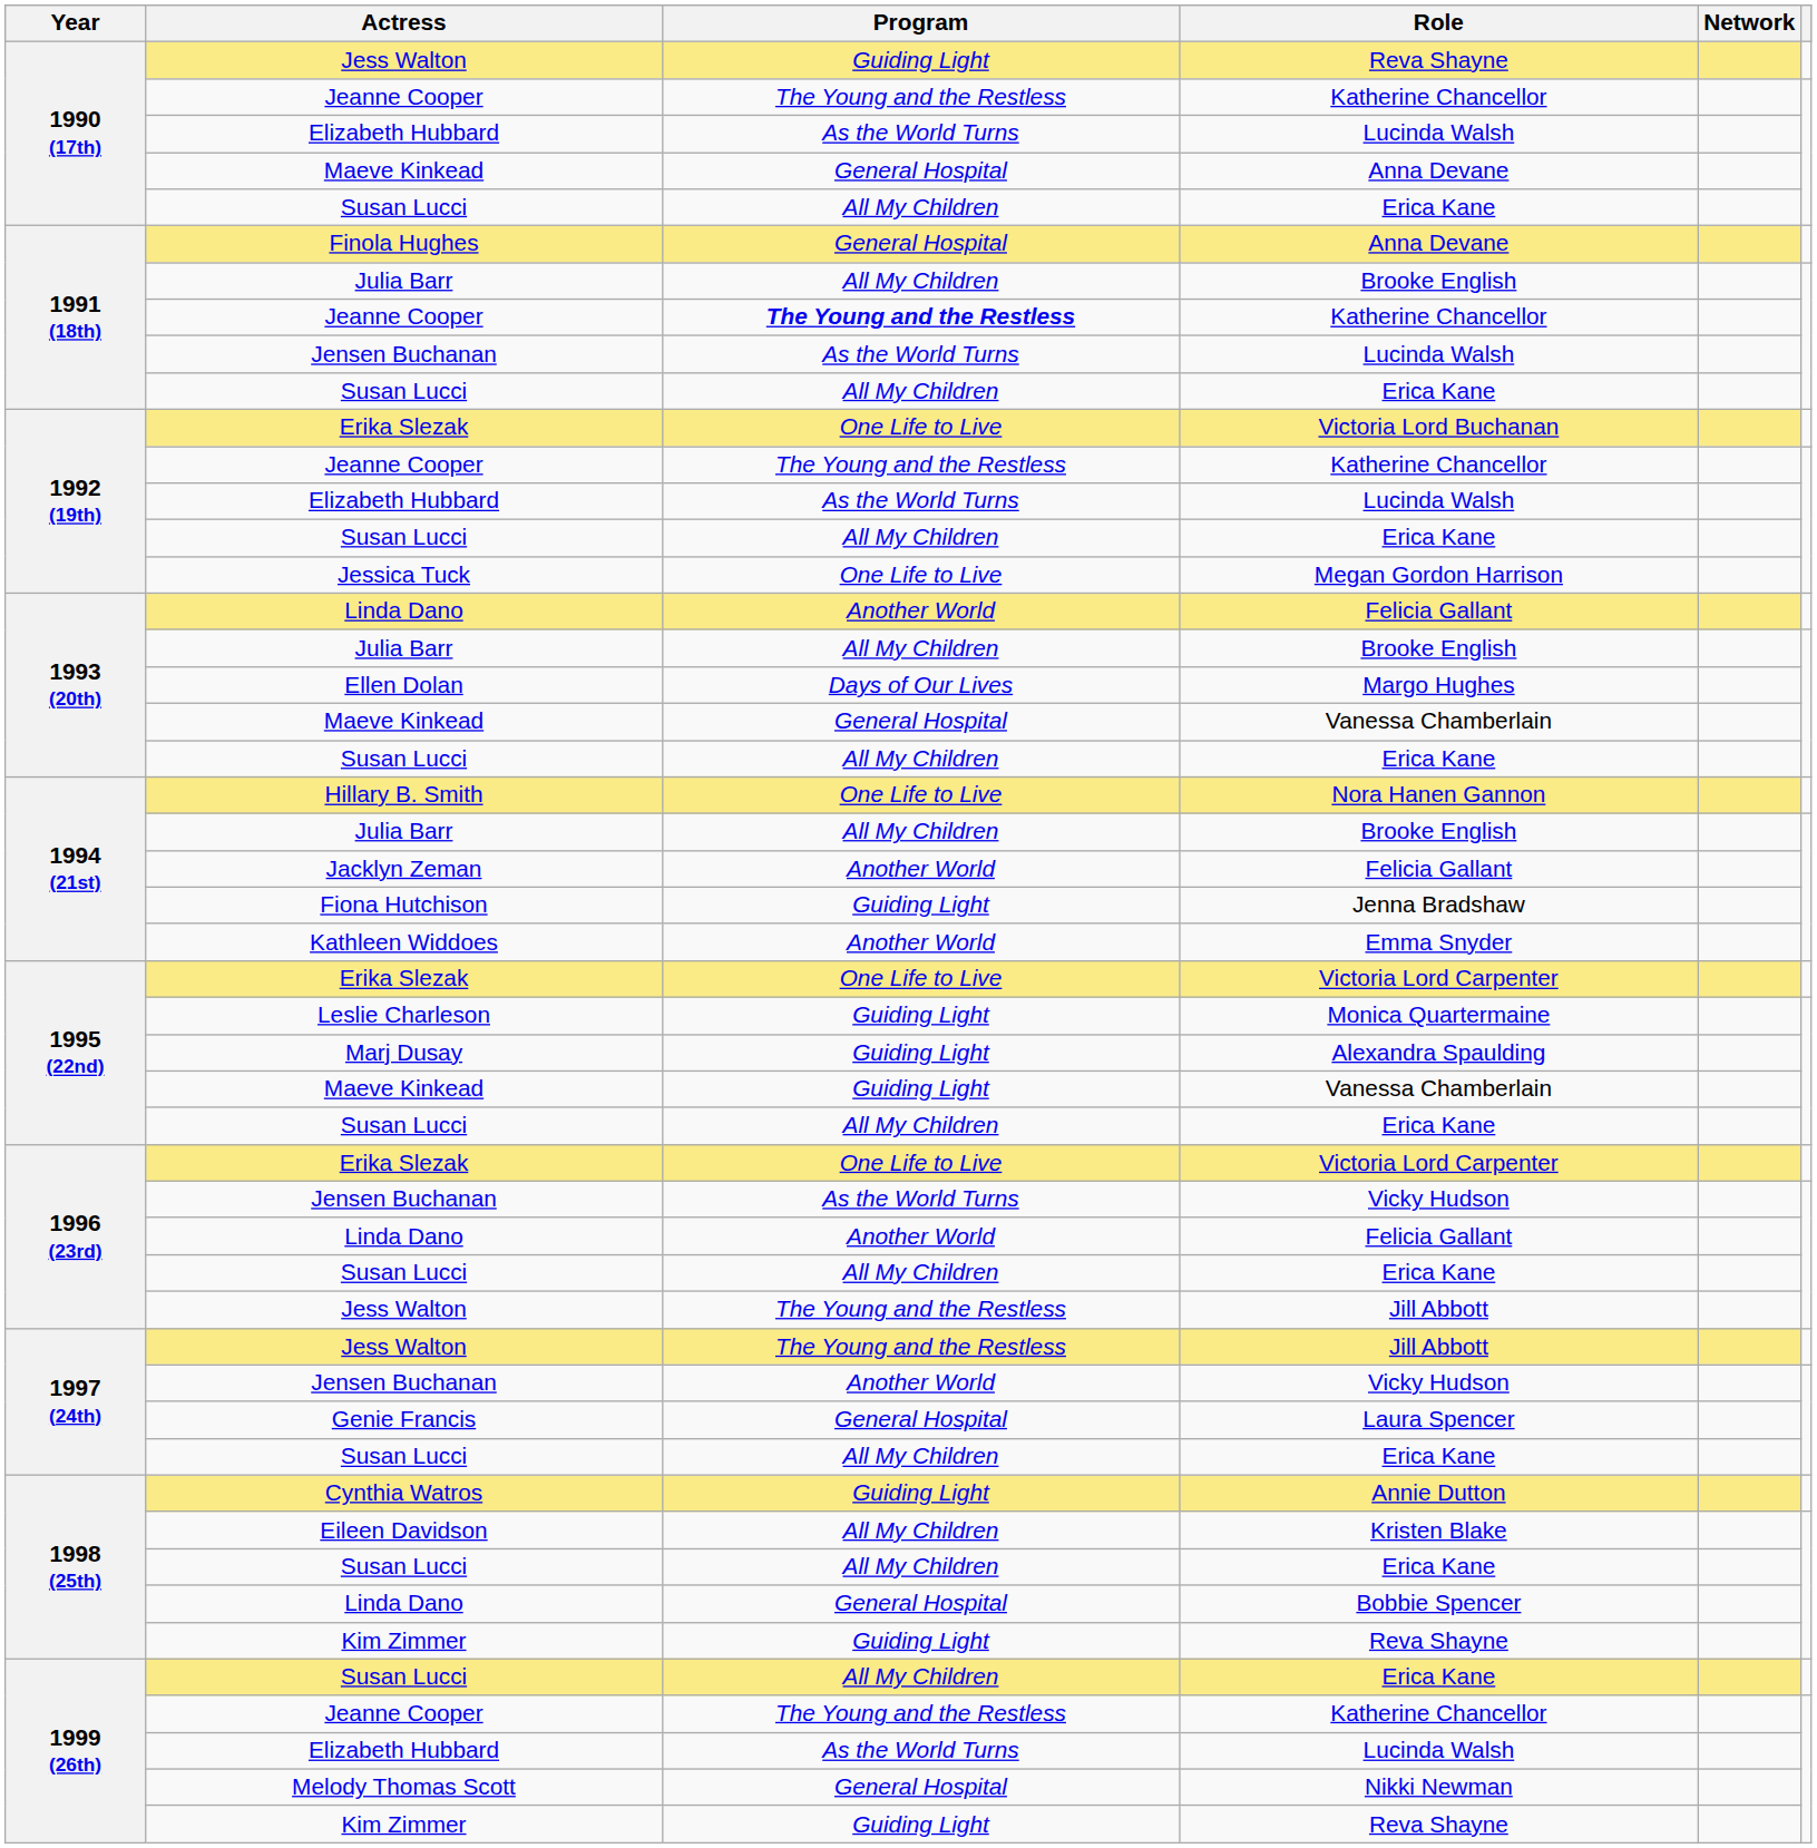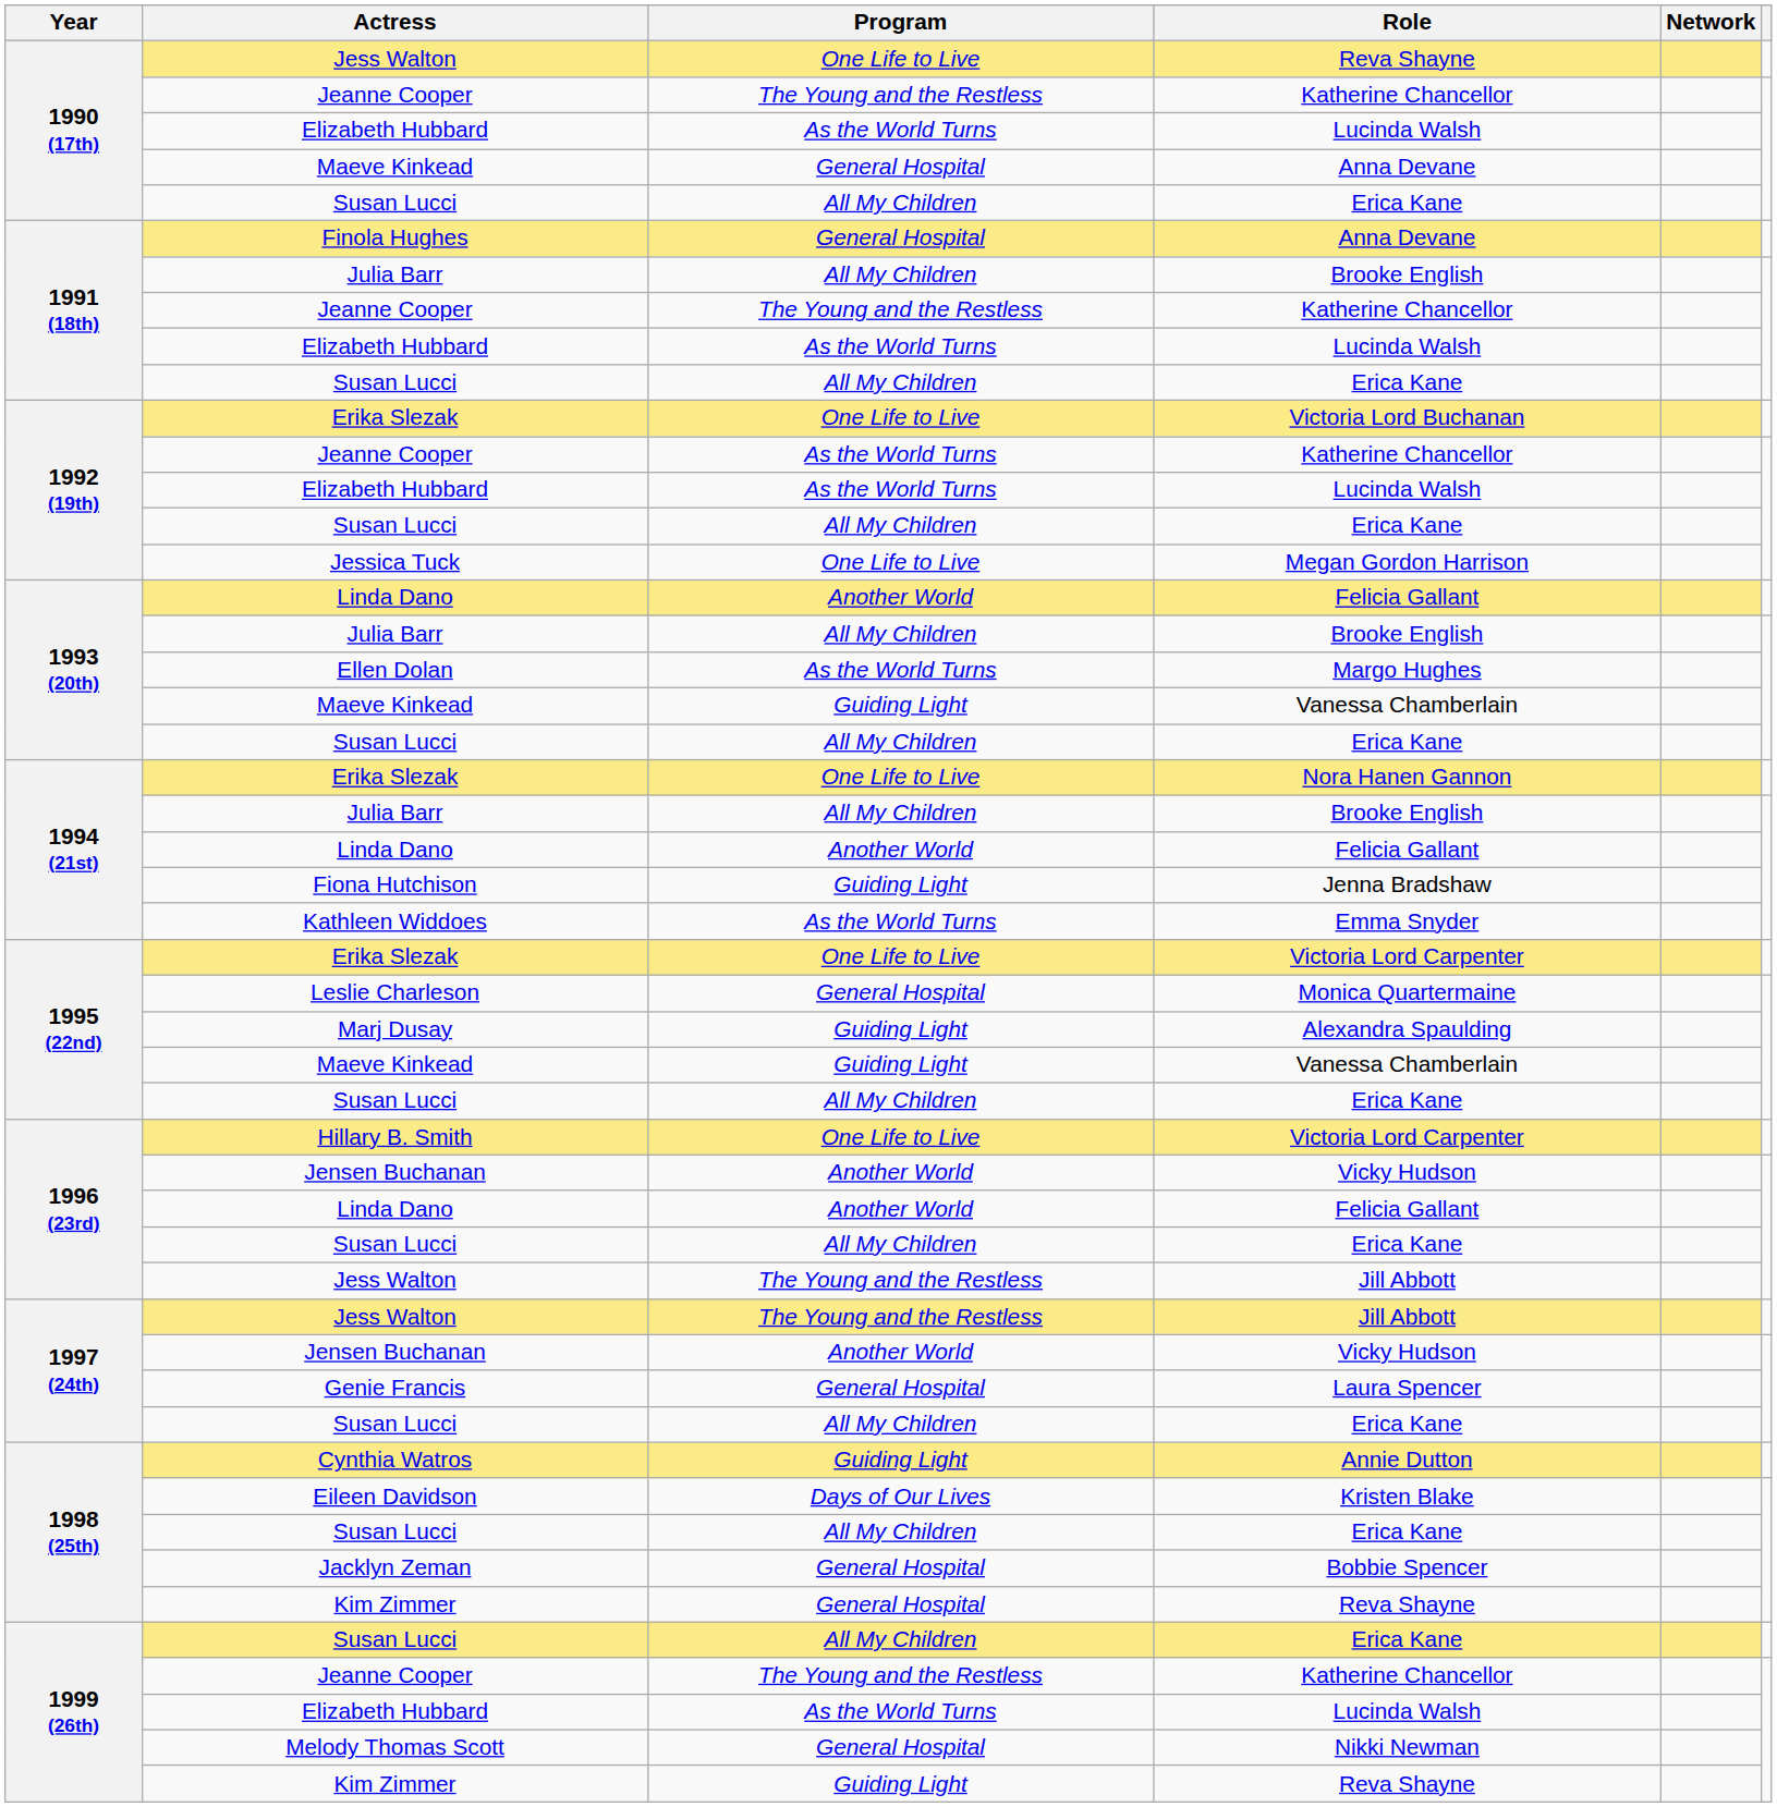1990 (17th) / Reva Shayne | Program: Guiding Light -> One Life to Live
1991 (18th) / Katherine Chancellor | Program: bold -> normal
1991 (18th) / Lucinda Walsh | Actress: Jensen Buchanan -> Elizabeth Hubbard
1992 (19th) / Katherine Chancellor | Program: The Young and the Restless -> As the World Turns
Margo Hughes | Program: Days of Our Lives -> As the World Turns
1993 (20th) / Vanessa Chamberlain | Program: General Hospital -> Guiding Light
Nora Hanen Gannon | Actress: Hillary B. Smith -> Erika Slezak
1994 (21st) / Felicia Gallant | Actress: Jacklyn Zeman -> Linda Dano
Emma Snyder | Program: Another World -> As the World Turns
Monica Quartermaine | Program: Guiding Light -> General Hospital
1996 (23rd) / Victoria Lord Carpenter | Actress: Erika Slezak -> Hillary B. Smith
1996 (23rd) / Vicky Hudson | Program: As the World Turns -> Another World
Kristen Blake | Program: All My Children -> Days of Our Lives
Bobbie Spencer | Actress: Linda Dano -> Jacklyn Zeman
1998 (25th) / Reva Shayne | Program: Guiding Light -> General Hospital
